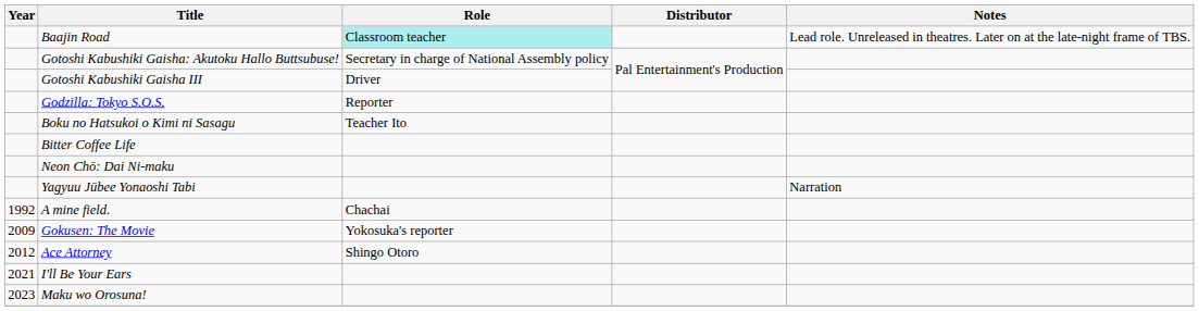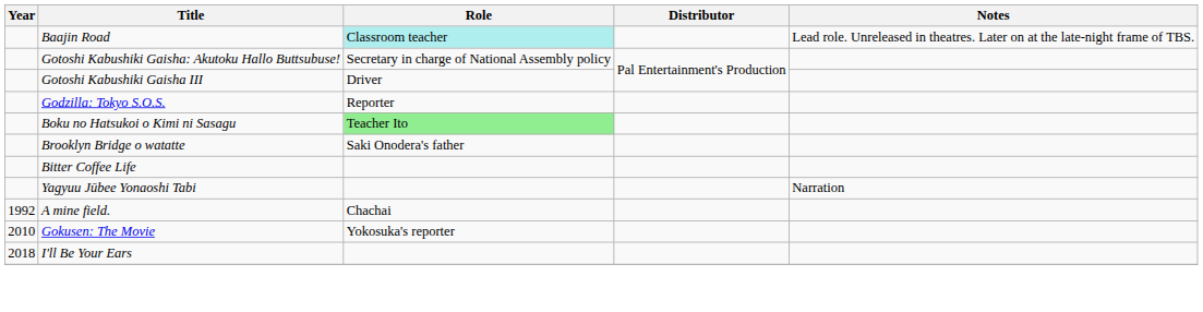Boku no Hatsukoi o Kimi ni Sasagu | Role: no background -> lightgreen background
+ row: Brooklyn Bridge o watatte | Saki Onodera's father
- row: Neon Chō: Dai Ni-maku
Gokusen: The Movie | Year: 2009 -> 2010
- row: 2012 | Ace Attorney | Shingo Otoro
I'll Be Your Ears | Year: 2021 -> 2018
- row: 2023 | Maku wo Orosuna!
